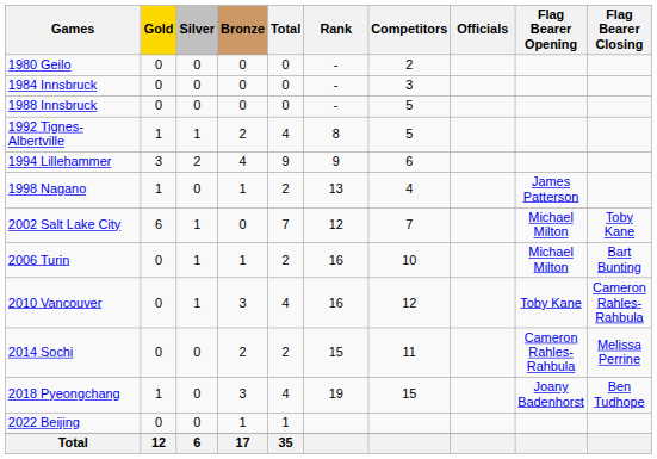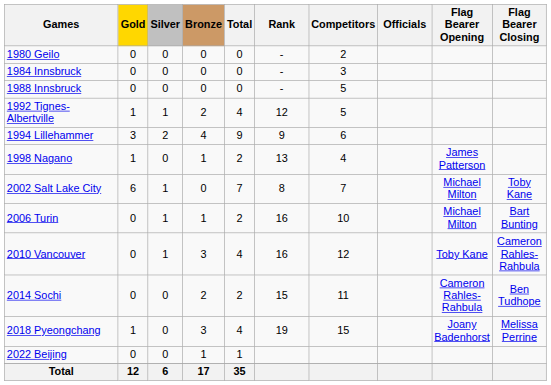1992 Tignes-Albertville | Rank: 8 -> 12
2002 Salt Lake City | Rank: 12 -> 8
2014 Sochi | Flag Bearer Closing: Melissa Perrine -> Ben Tudhope
2018 Pyeongchang | Flag Bearer Closing: Ben Tudhope -> Melissa Perrine
